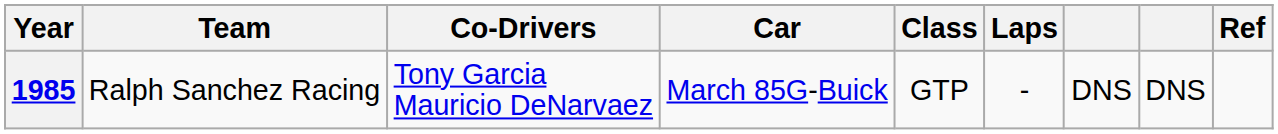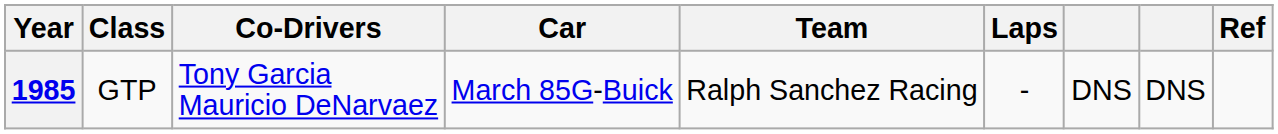columns swapped: Team <-> Class
